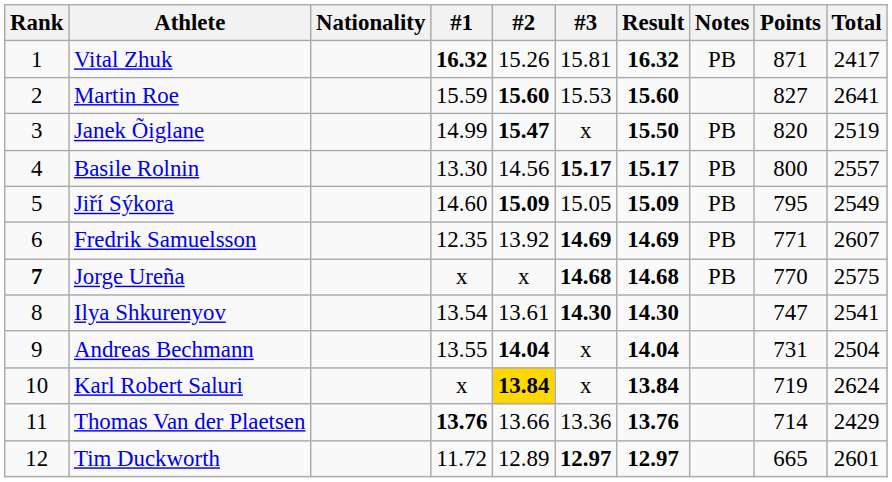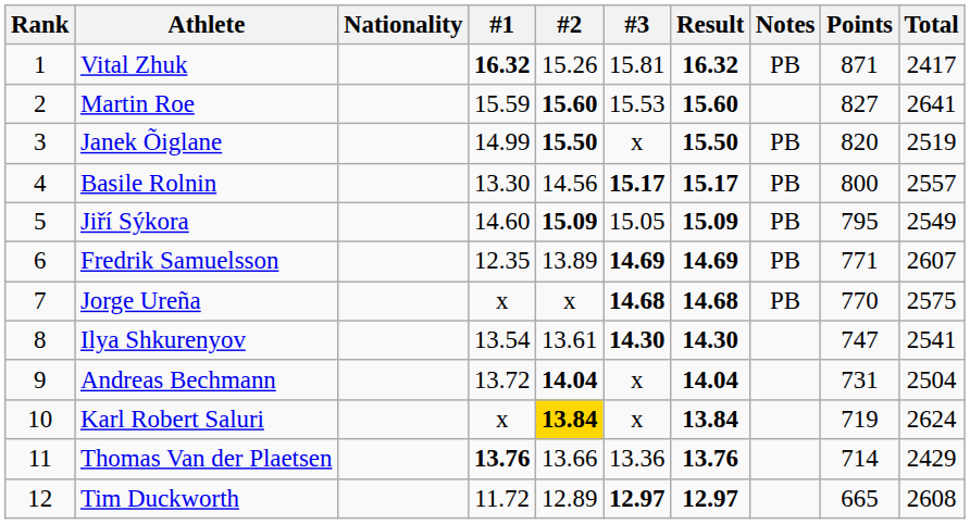Janek Õiglane | #2: 15.47 -> 15.50
Fredrik Samuelsson | #2: 13.92 -> 13.89
Jorge Ureña | Rank: bold -> normal
Andreas Bechmann | #1: 13.55 -> 13.72
Tim Duckworth | Total: 2601 -> 2608
